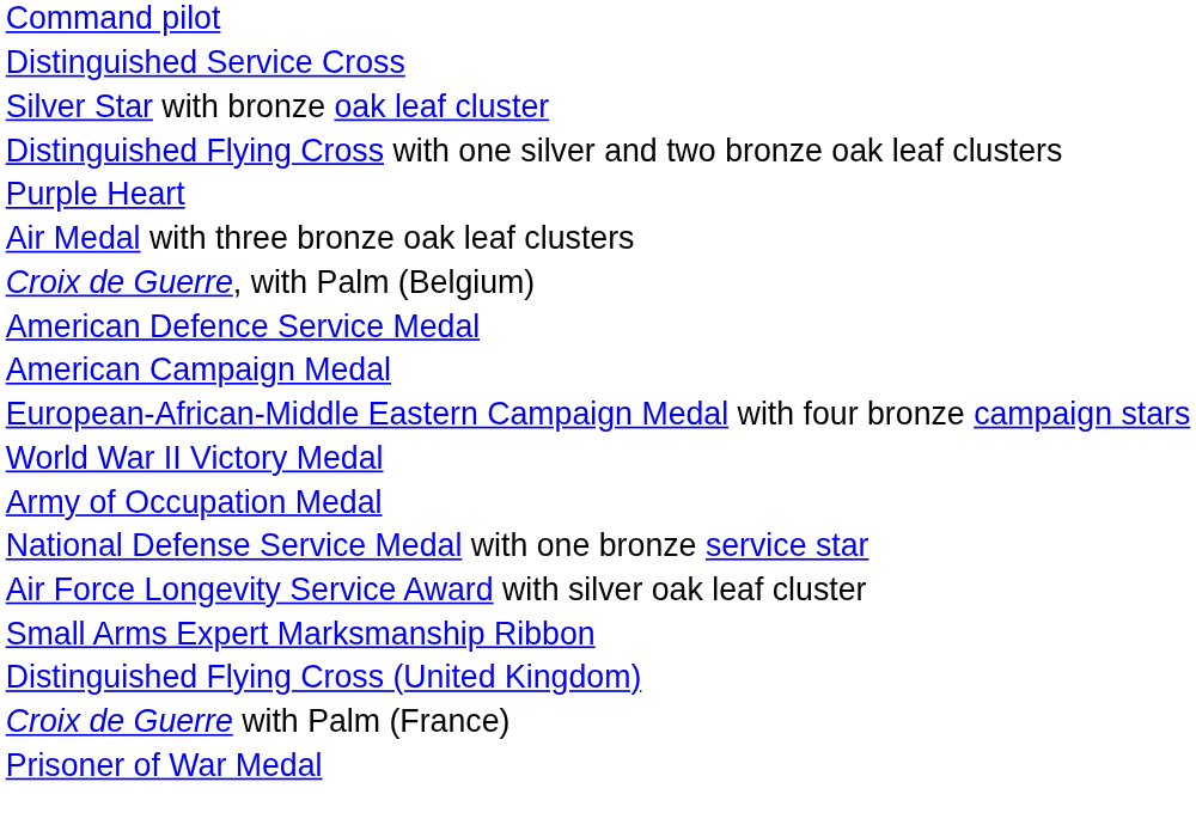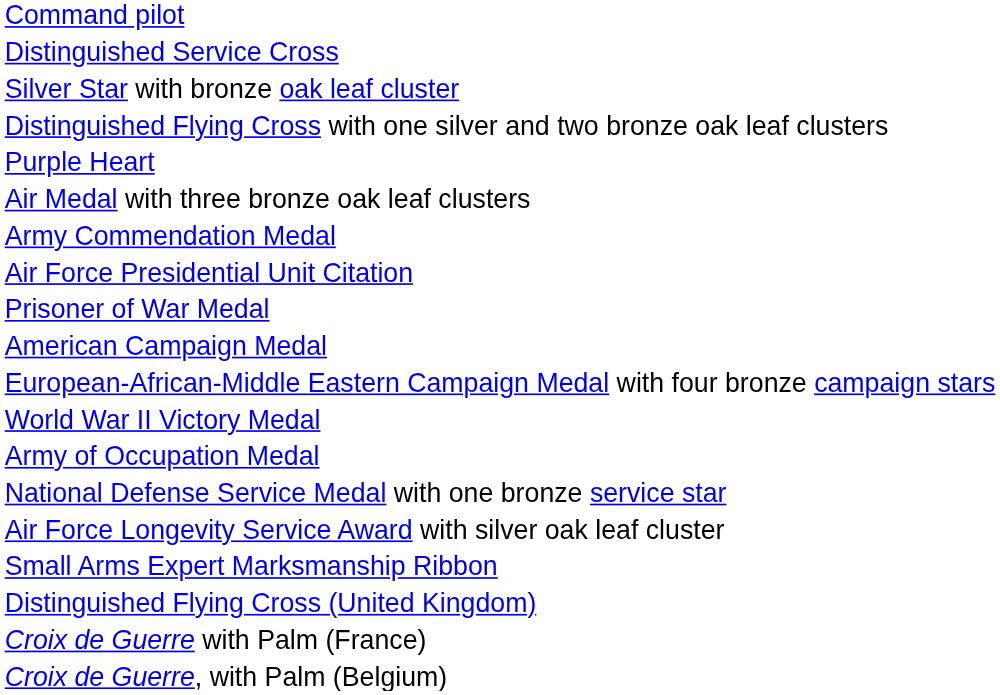+ row: Army Commendation Medal
+ row: Air Force Presidential Unit Citation
rows swapped: Prisoner of War Medal <-> Croix de Guerre, with Palm (Belgium)
- row: American Defence Service Medal
